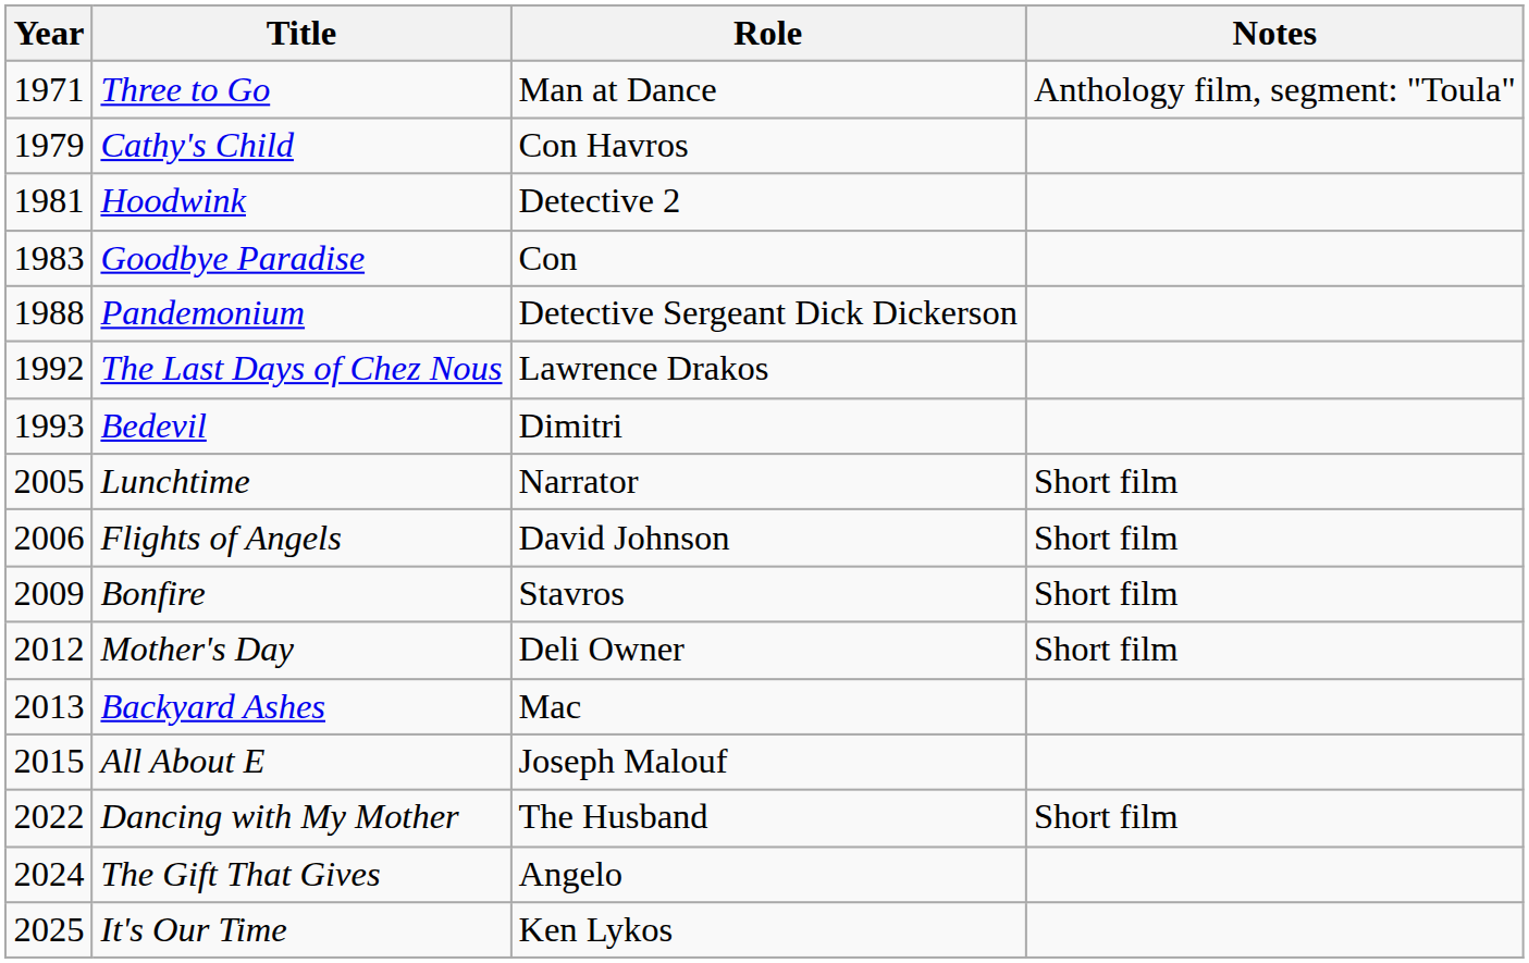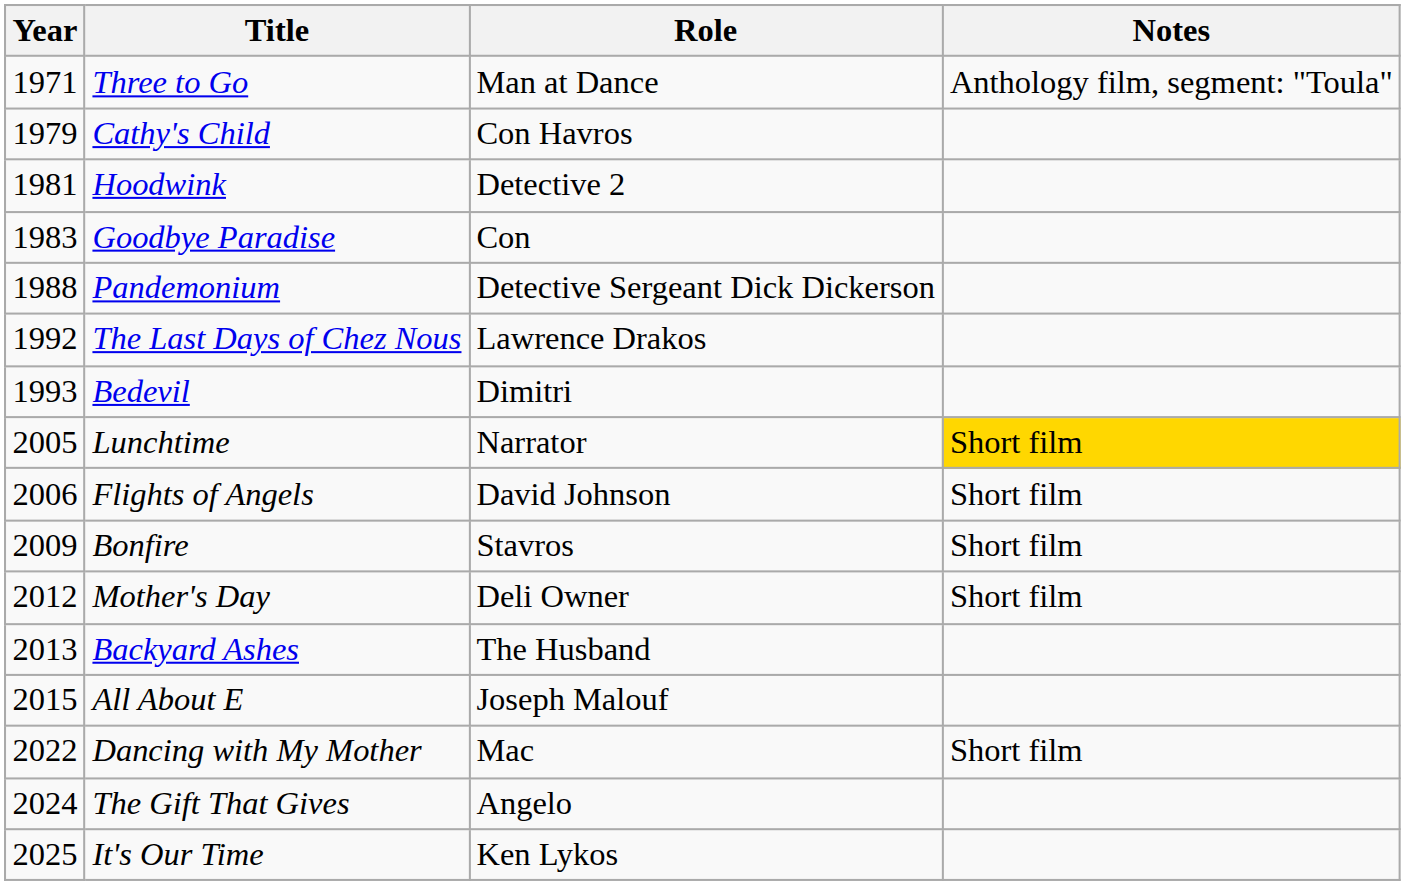Lunchtime | Notes: no background -> gold background
Backyard Ashes | Role: Mac -> The Husband
Dancing with My Mother | Role: The Husband -> Mac
